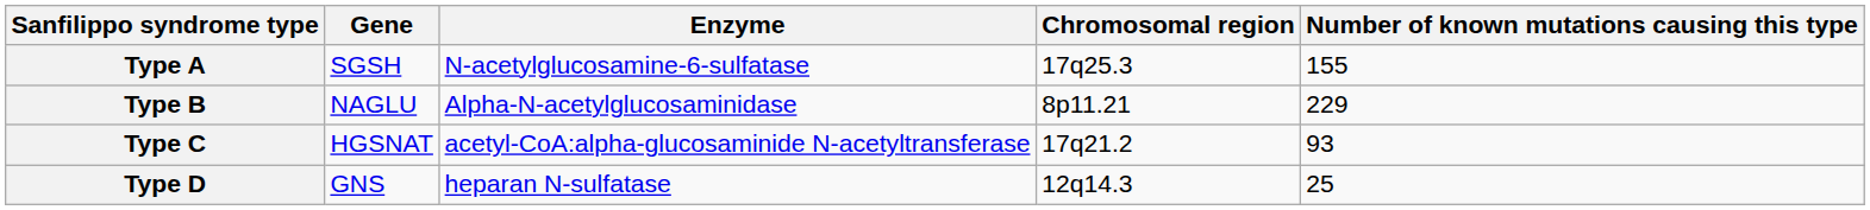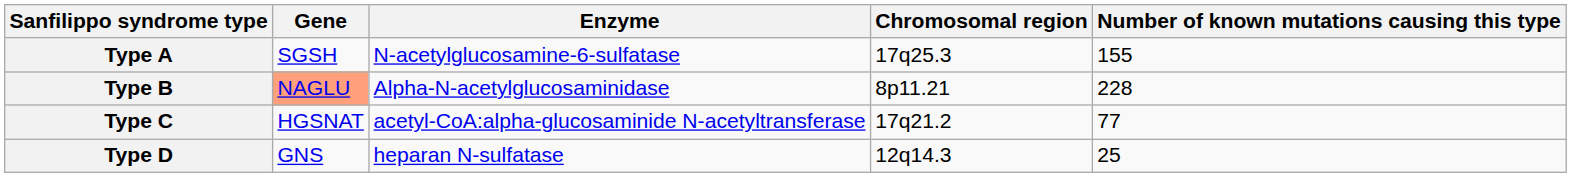Type B | Gene: no background -> lightsalmon background
Type B | Number of known mutations causing this type: 229 -> 228
Type C | Number of known mutations causing this type: 93 -> 77
